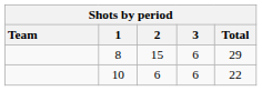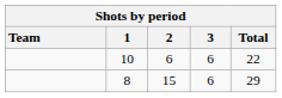rows swapped: 10 <-> 8
